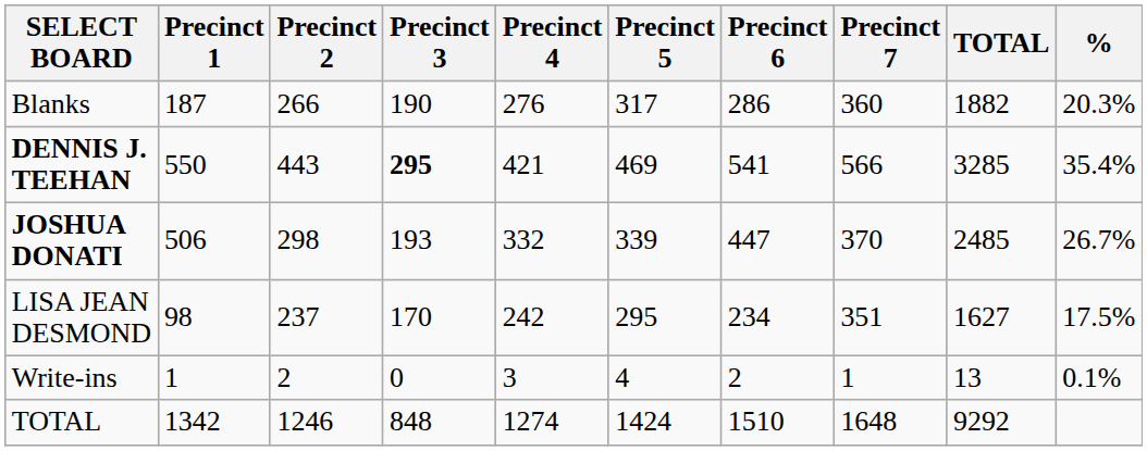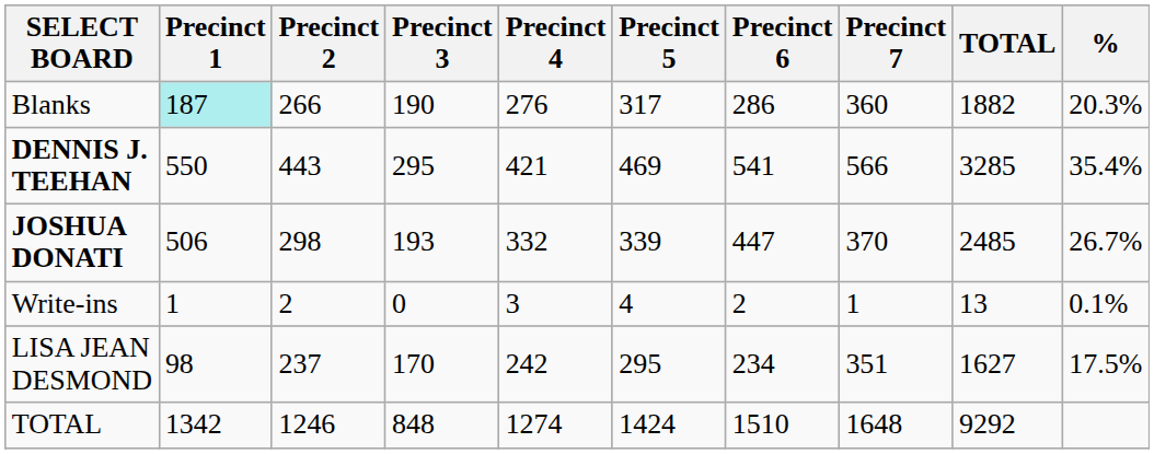Blanks | Precinct 1: no background -> paleturquoise background
DENNIS J. TEEHAN | Precinct 3: bold -> normal
rows swapped: LISA JEAN DESMOND <-> Write-ins
